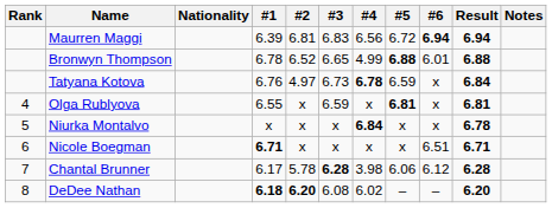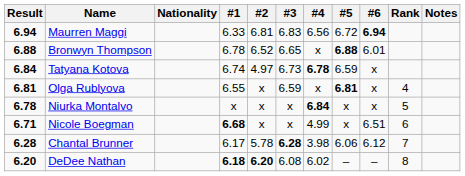columns swapped: Rank <-> Result
Maurren Maggi | #1: 6.39 -> 6.33
Bronwyn Thompson | #4: 4.99 -> x
Tatyana Kotova | #1: 6.76 -> 6.74
Nicole Boegman | #1: 6.71 -> 6.68
Nicole Boegman | #4: x -> 4.99
